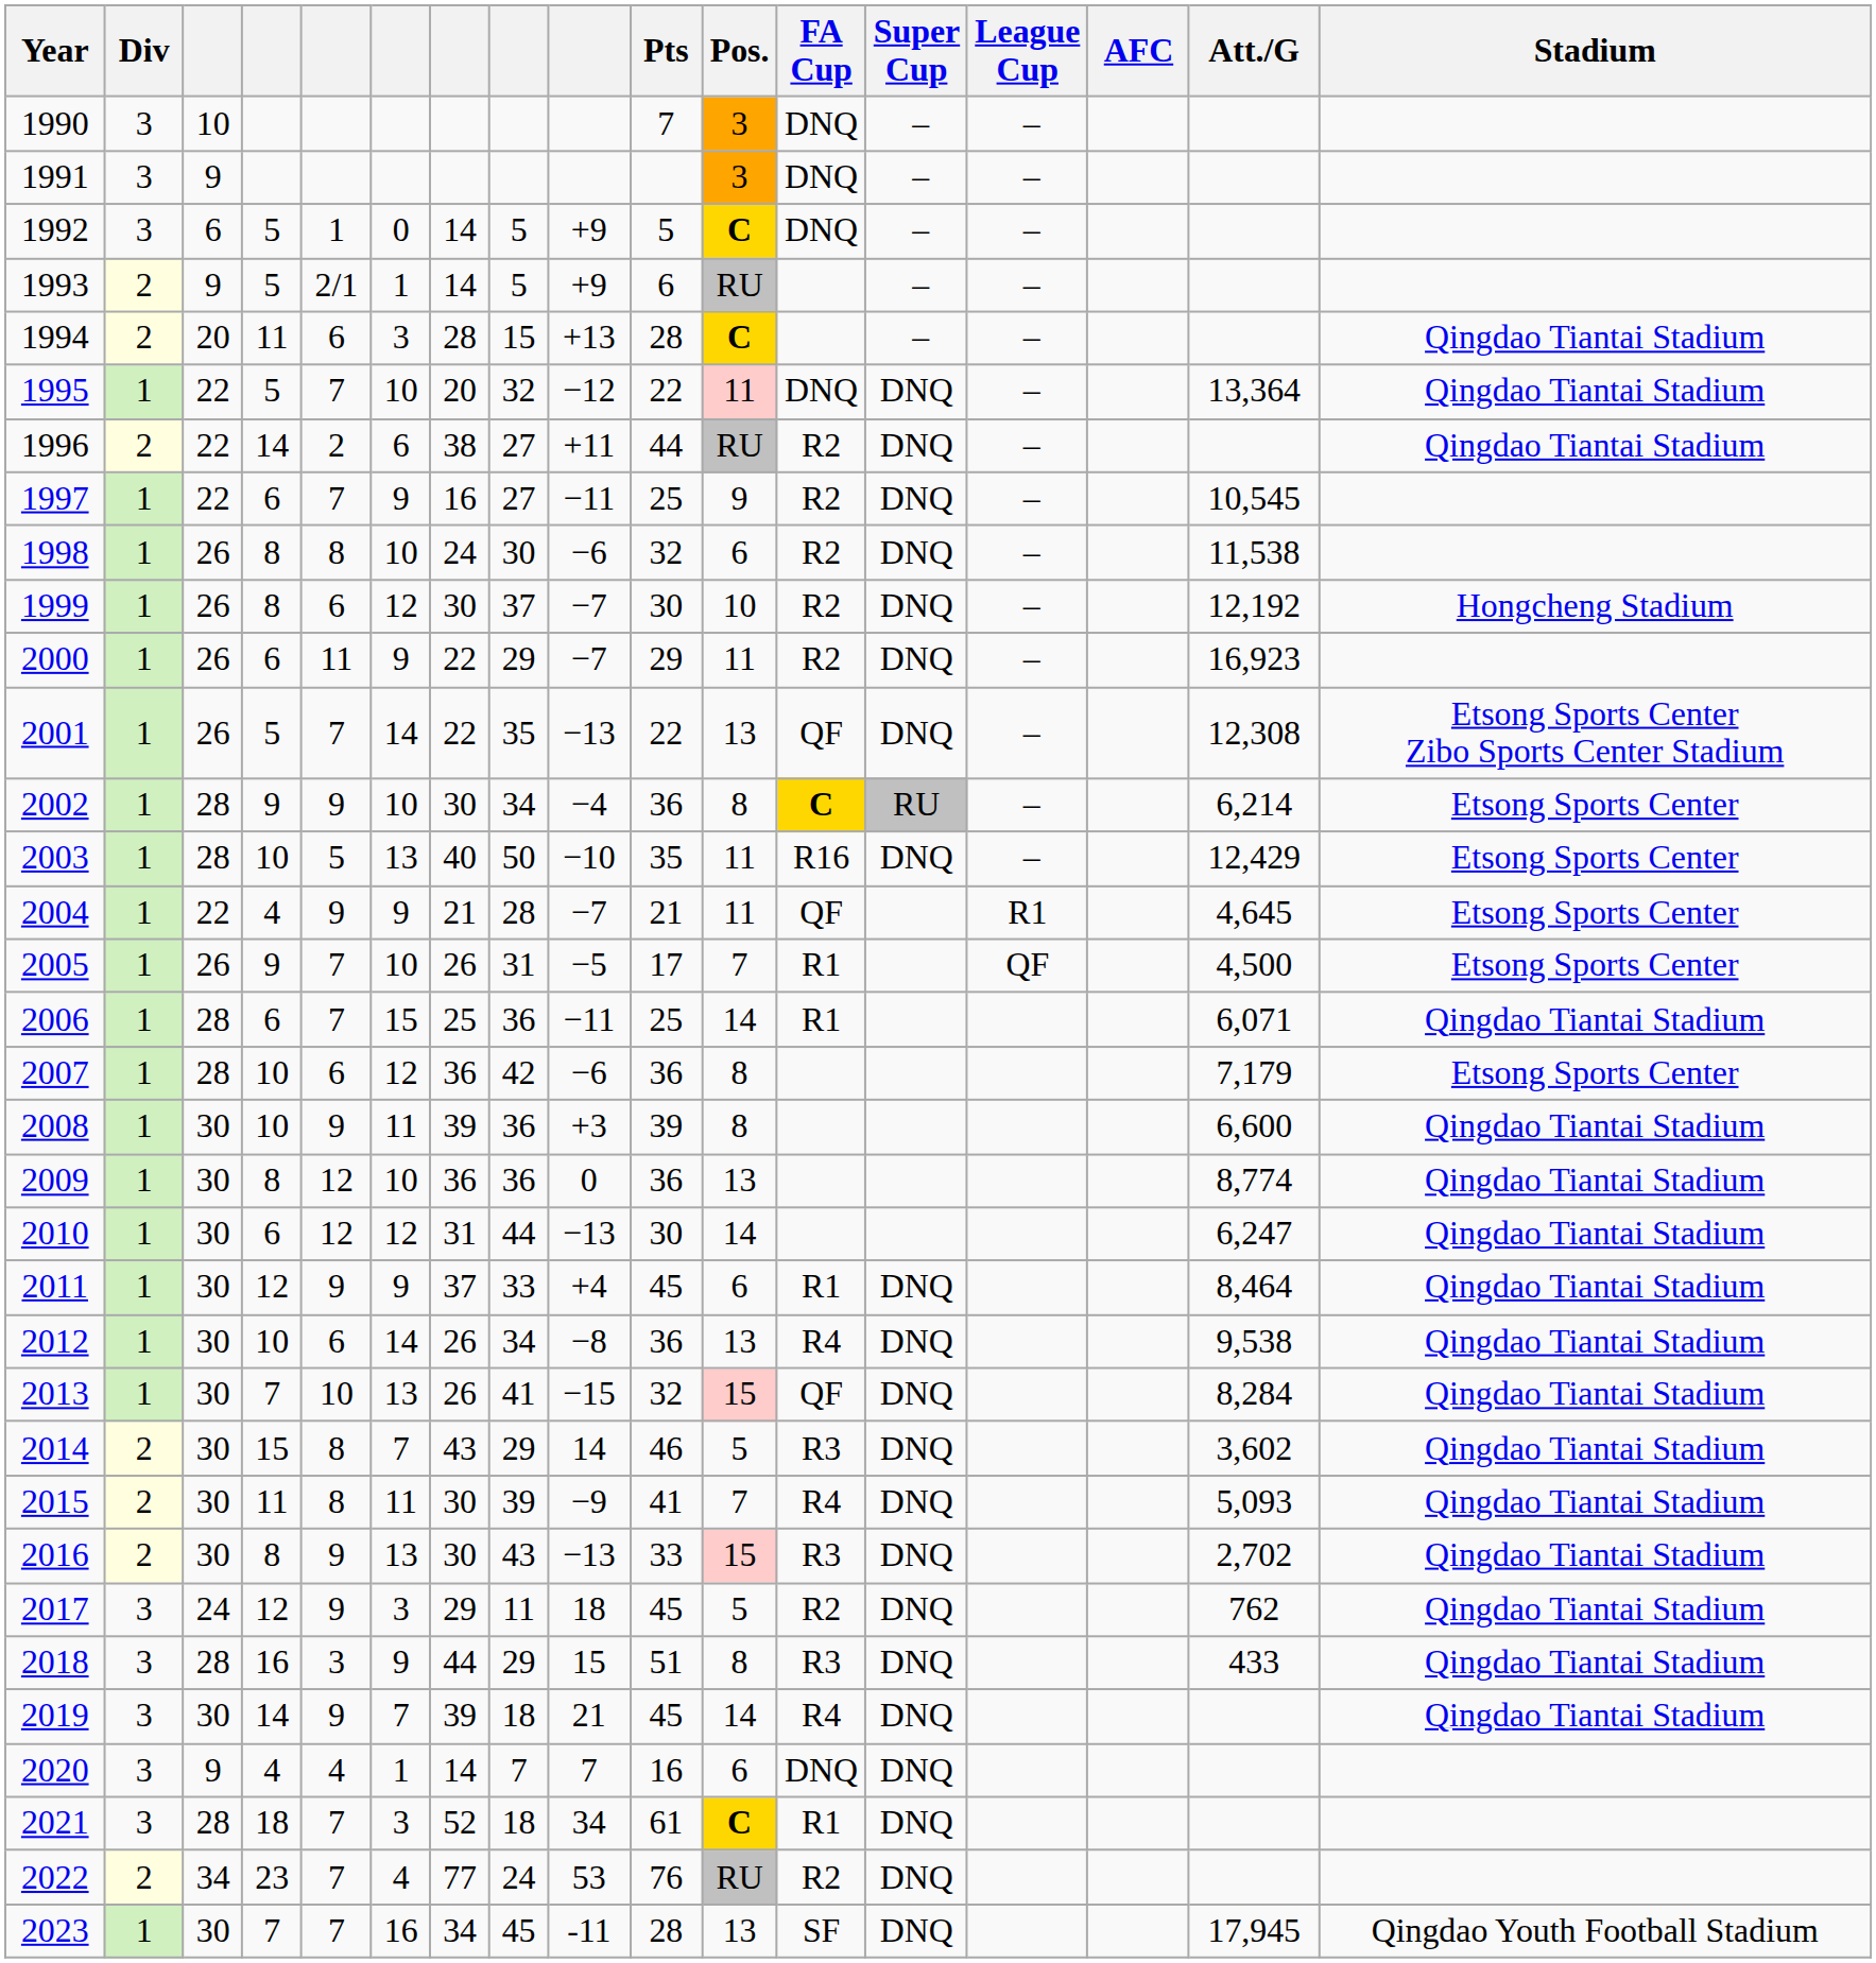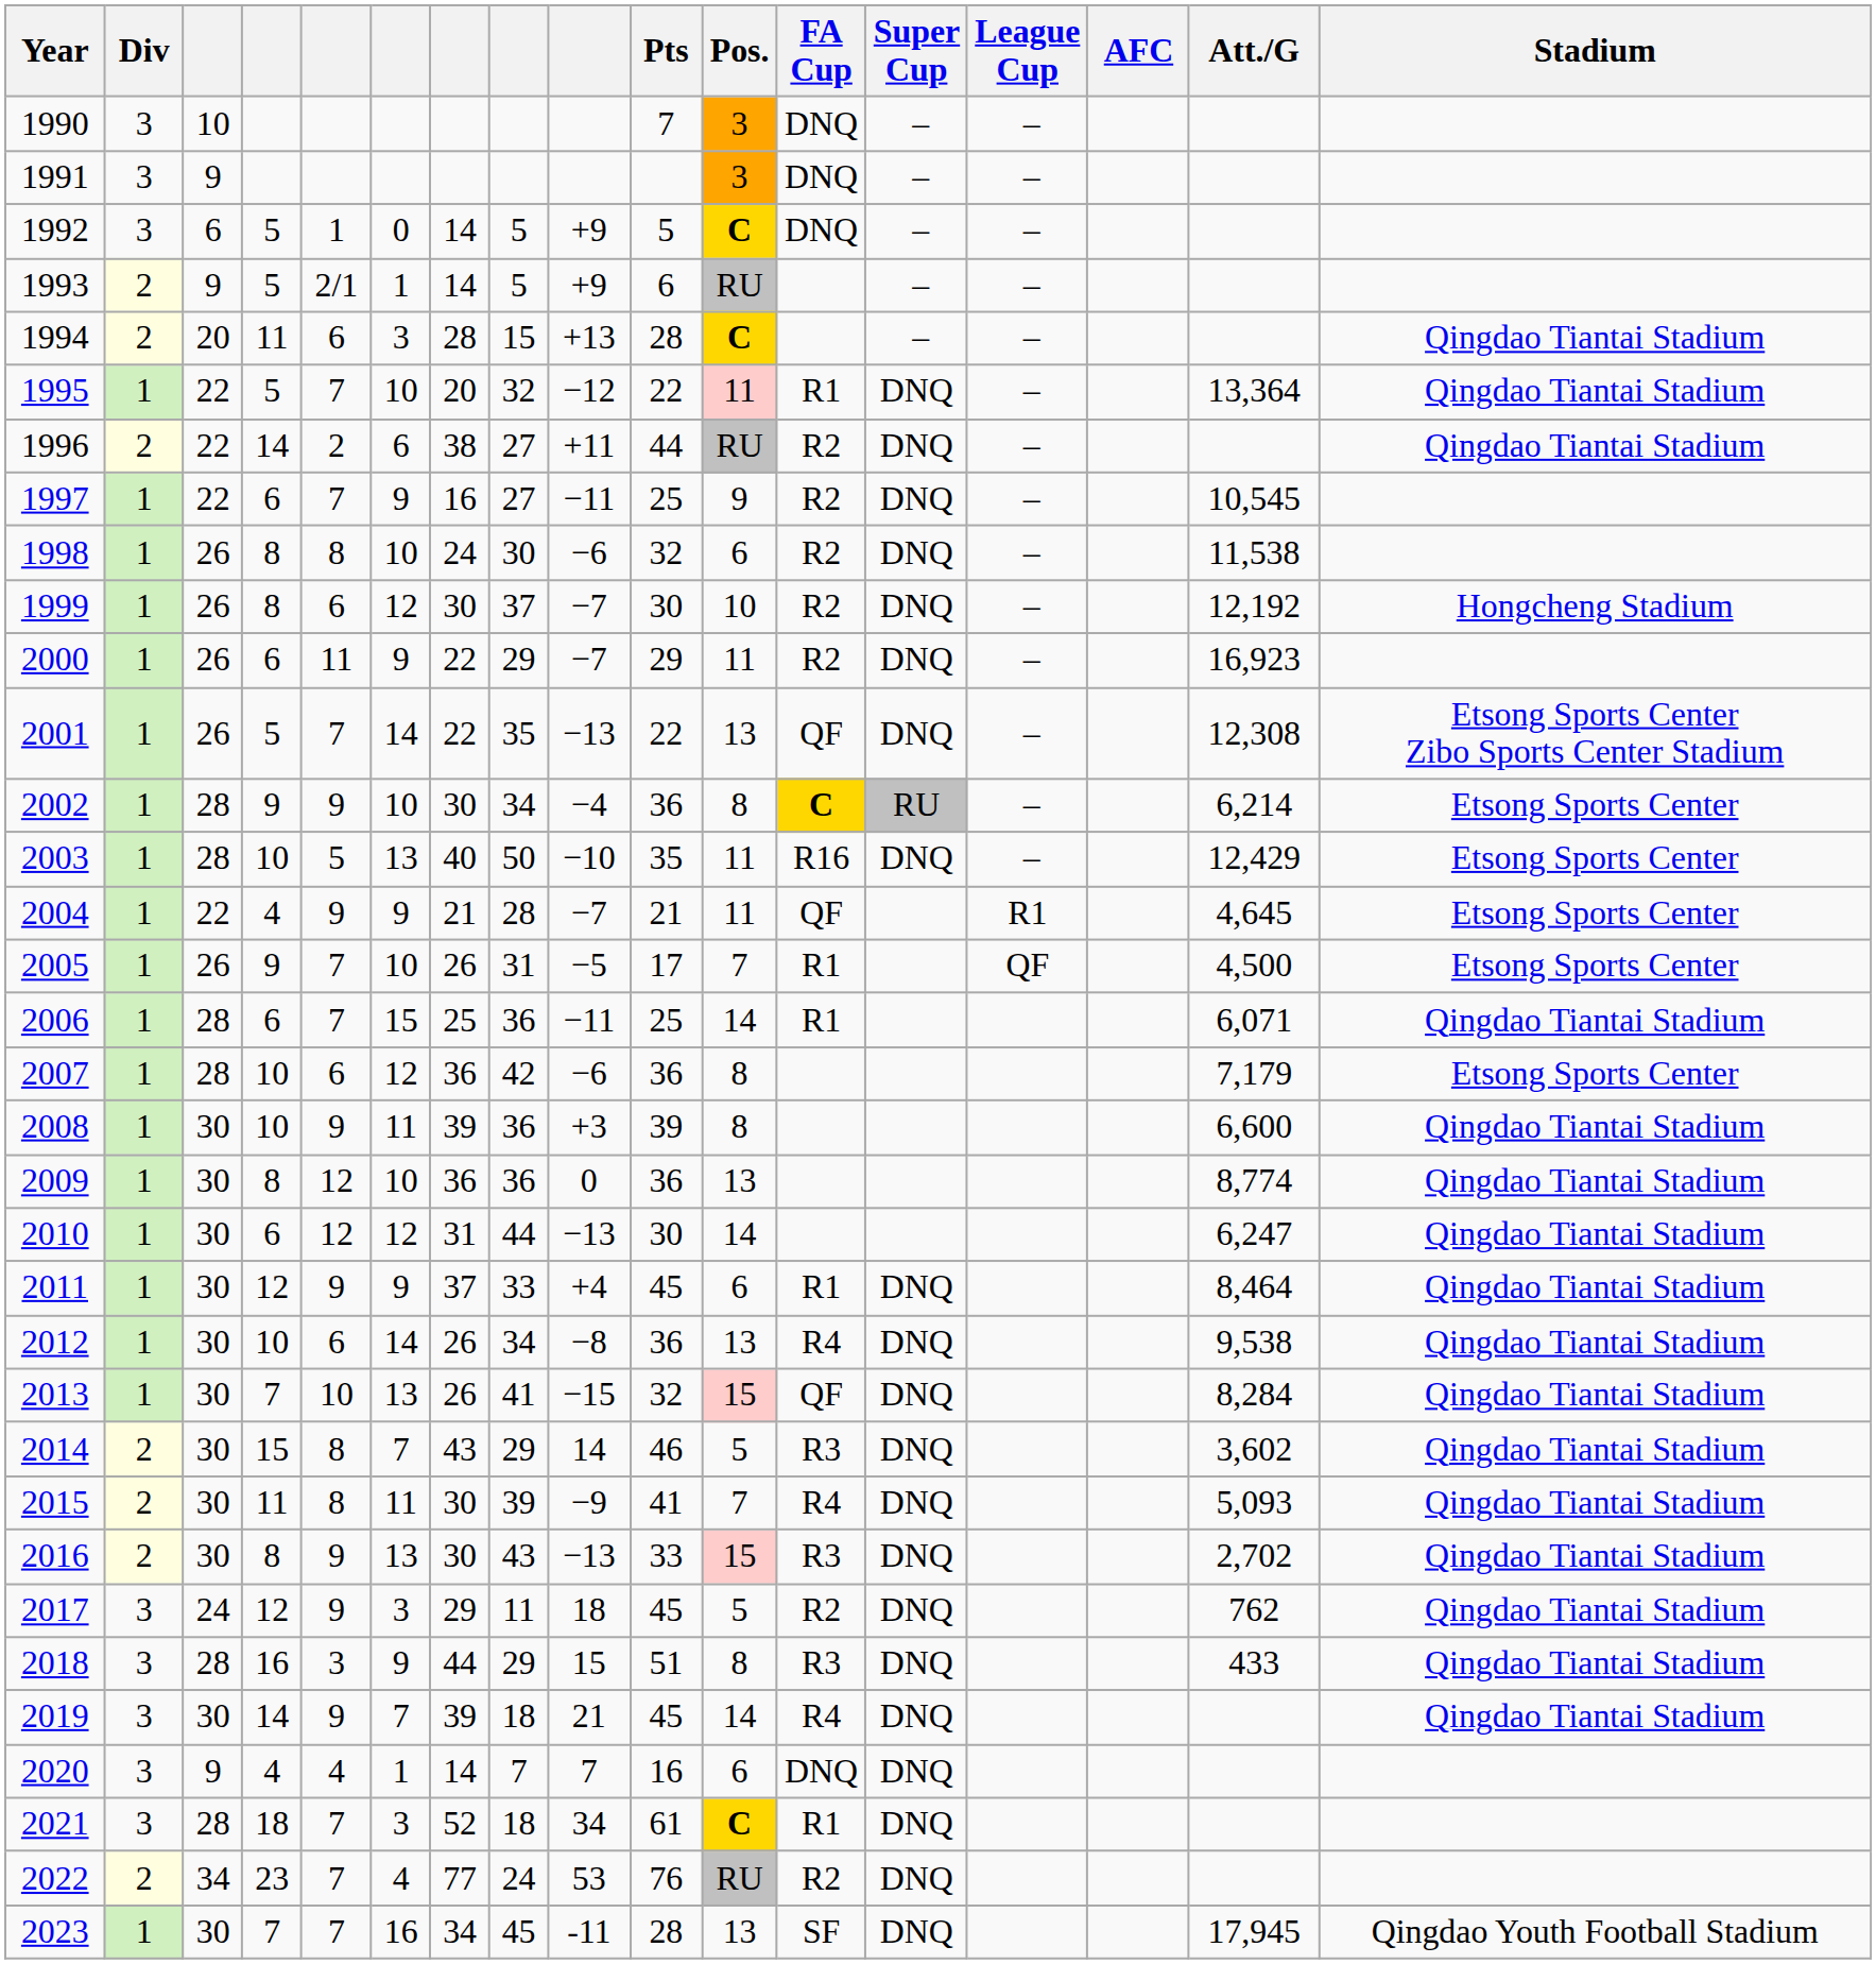1995 | FA Cup: DNQ -> R1
